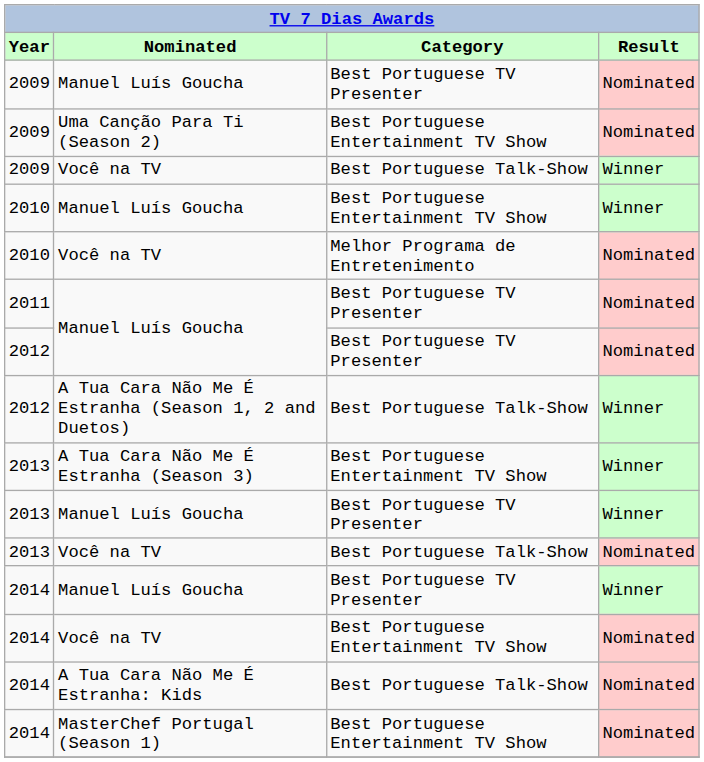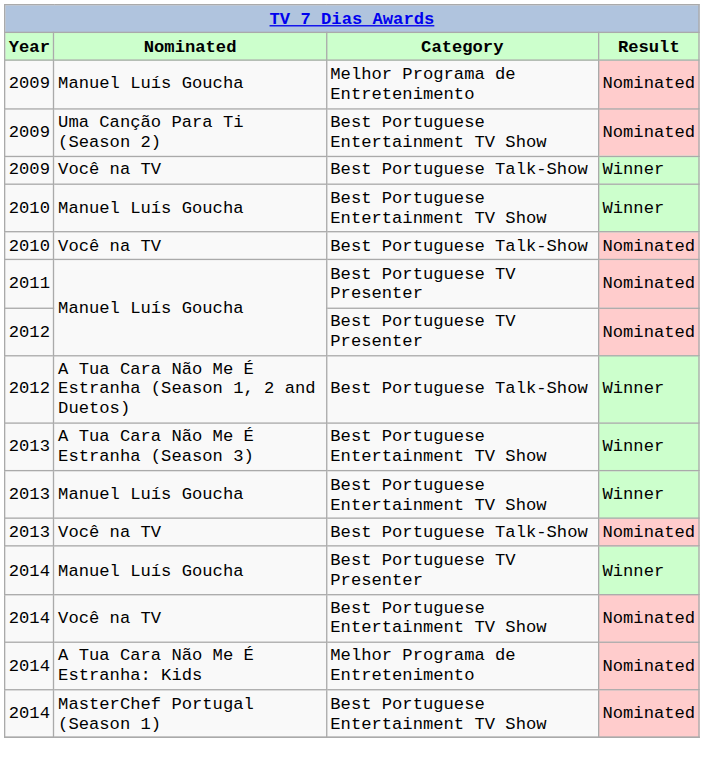2009 / Manuel Luís Goucha | Category: Best Portuguese TV Presenter -> Melhor Programa de Entretenimento
2010 / Você na TV | Category: Melhor Programa de Entretenimento -> Best Portuguese Talk-Show
2013 / Manuel Luís Goucha | Category: Best Portuguese TV Presenter -> Best Portuguese Entertainment TV Show
A Tua Cara Não Me É Estranha: Kids | Category: Best Portuguese Talk-Show -> Melhor Programa de Entretenimento
